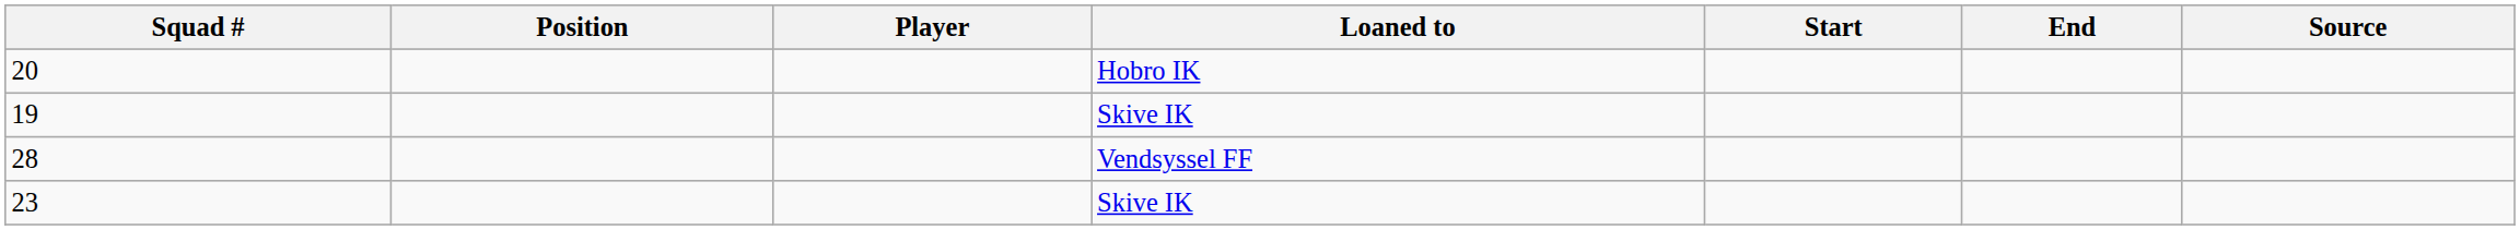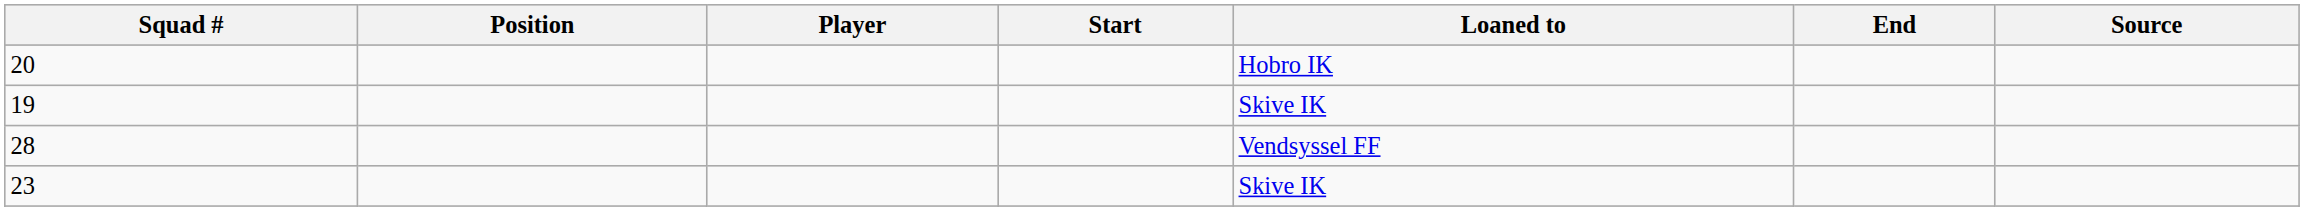columns swapped: Loaned to <-> Start
